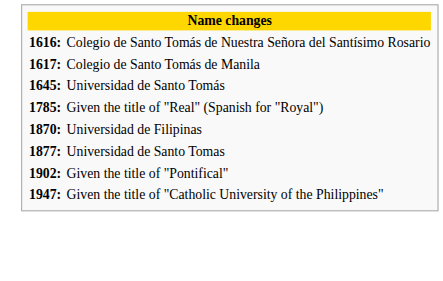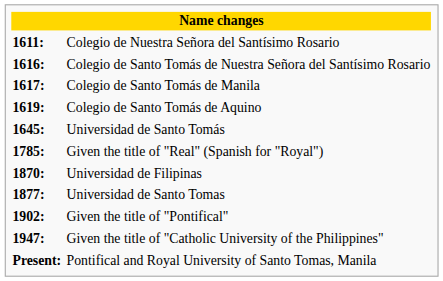+ row: 1611: | Colegio de Nuestra Señora del Santísimo Rosario
+ row: 1619: | Colegio de Santo Tomás de Aquino
+ row: Present: | Pontifical and Royal University of Santo Tomas, Manila
